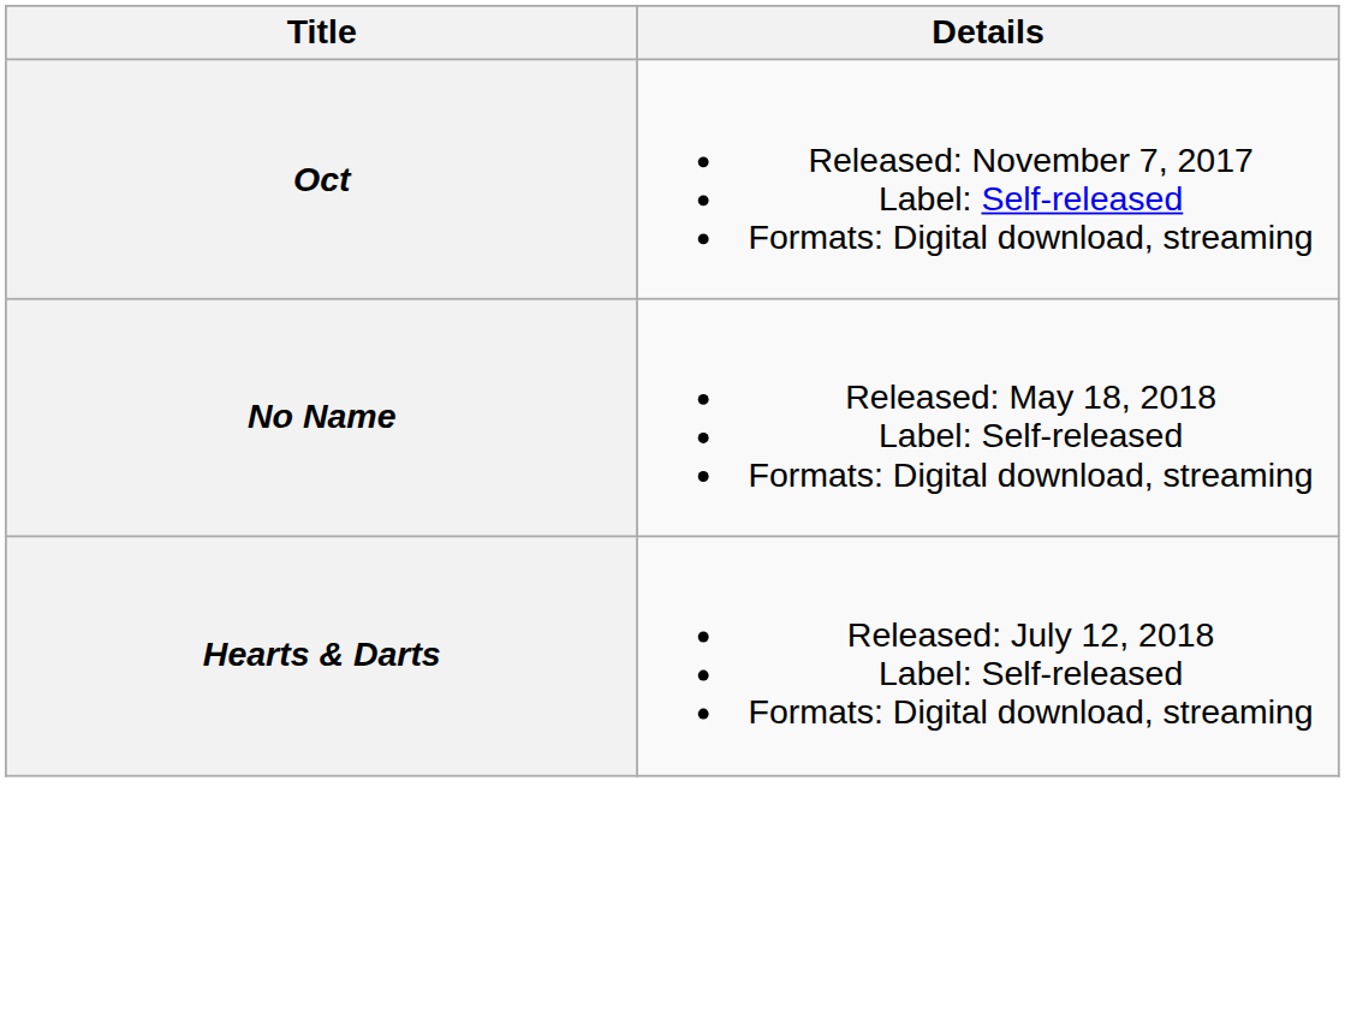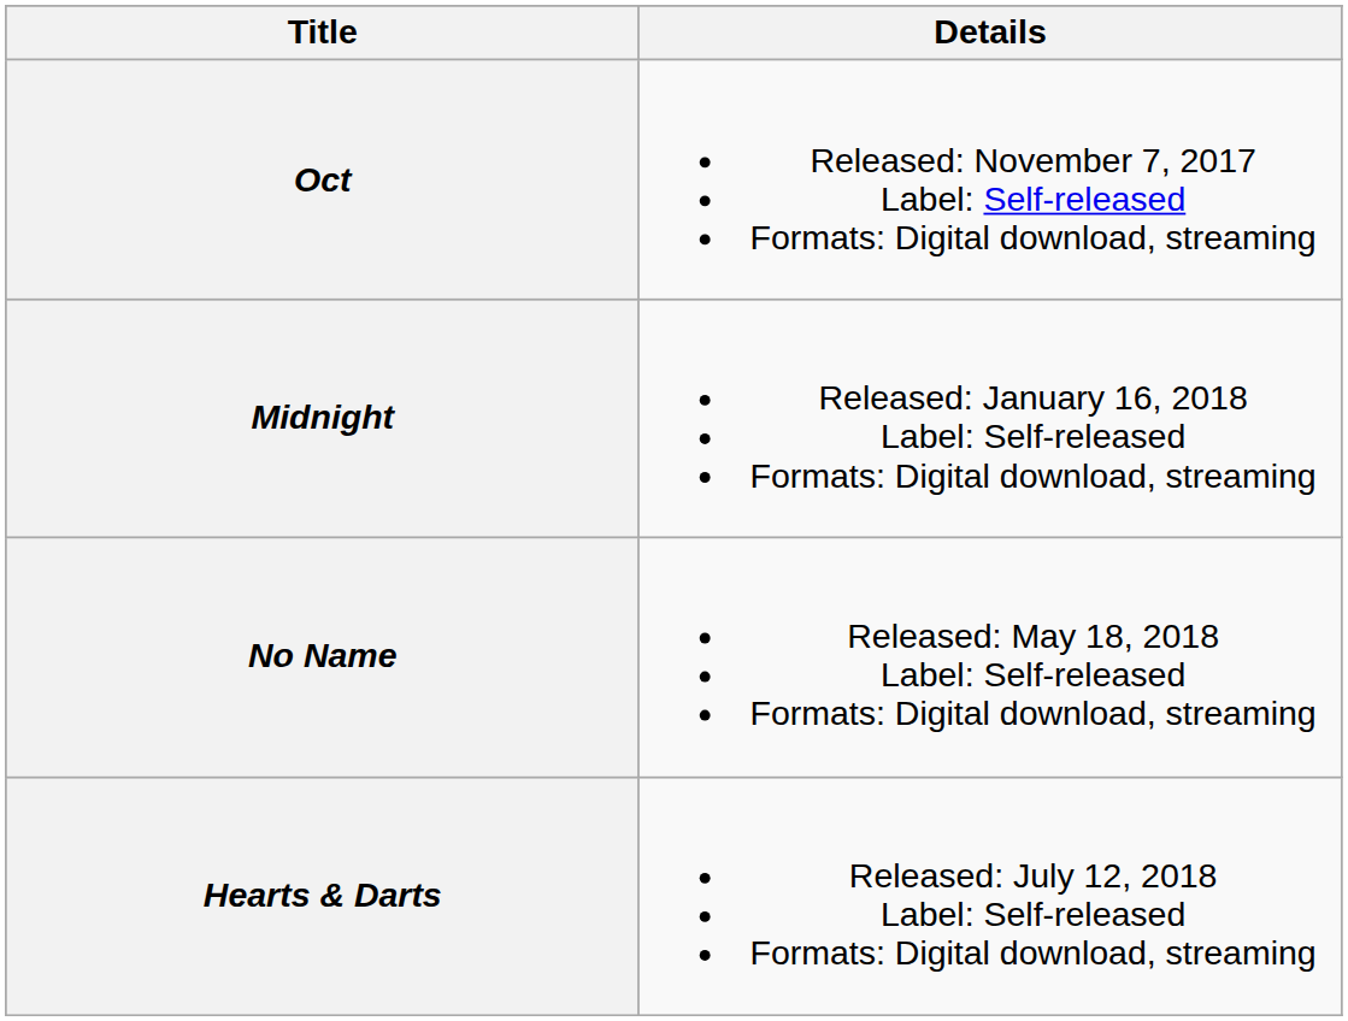+ row: Midnight | Released: January 16, 2018 Label: Self-released Formats: Digital download, streaming
